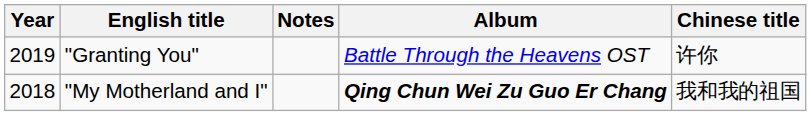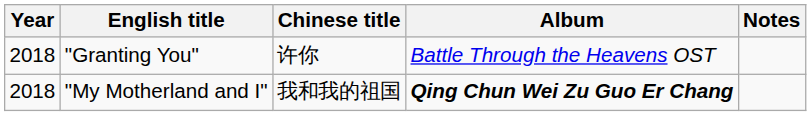columns swapped: Chinese title <-> Notes
"Granting You" | Year: 2019 -> 2018
